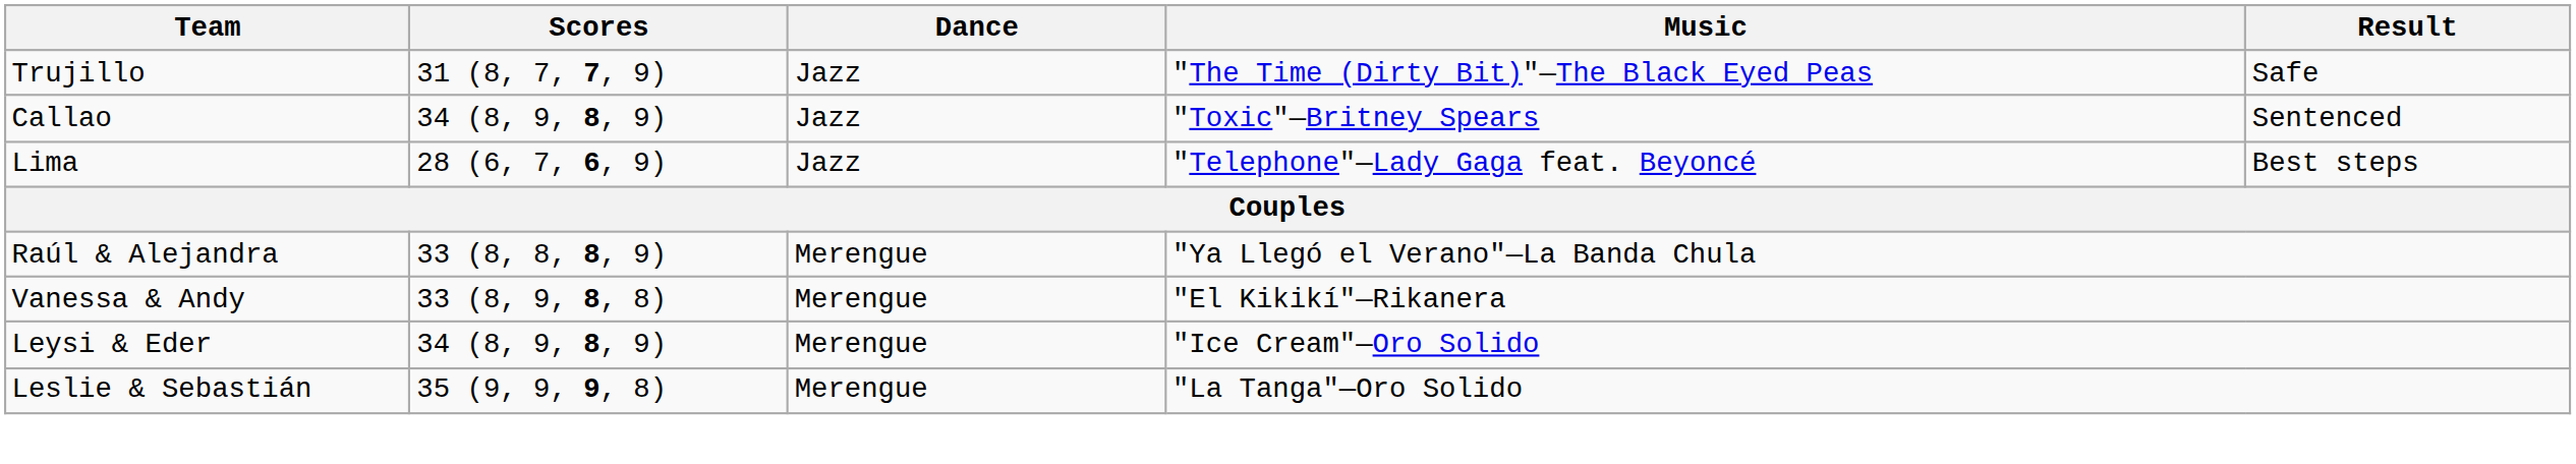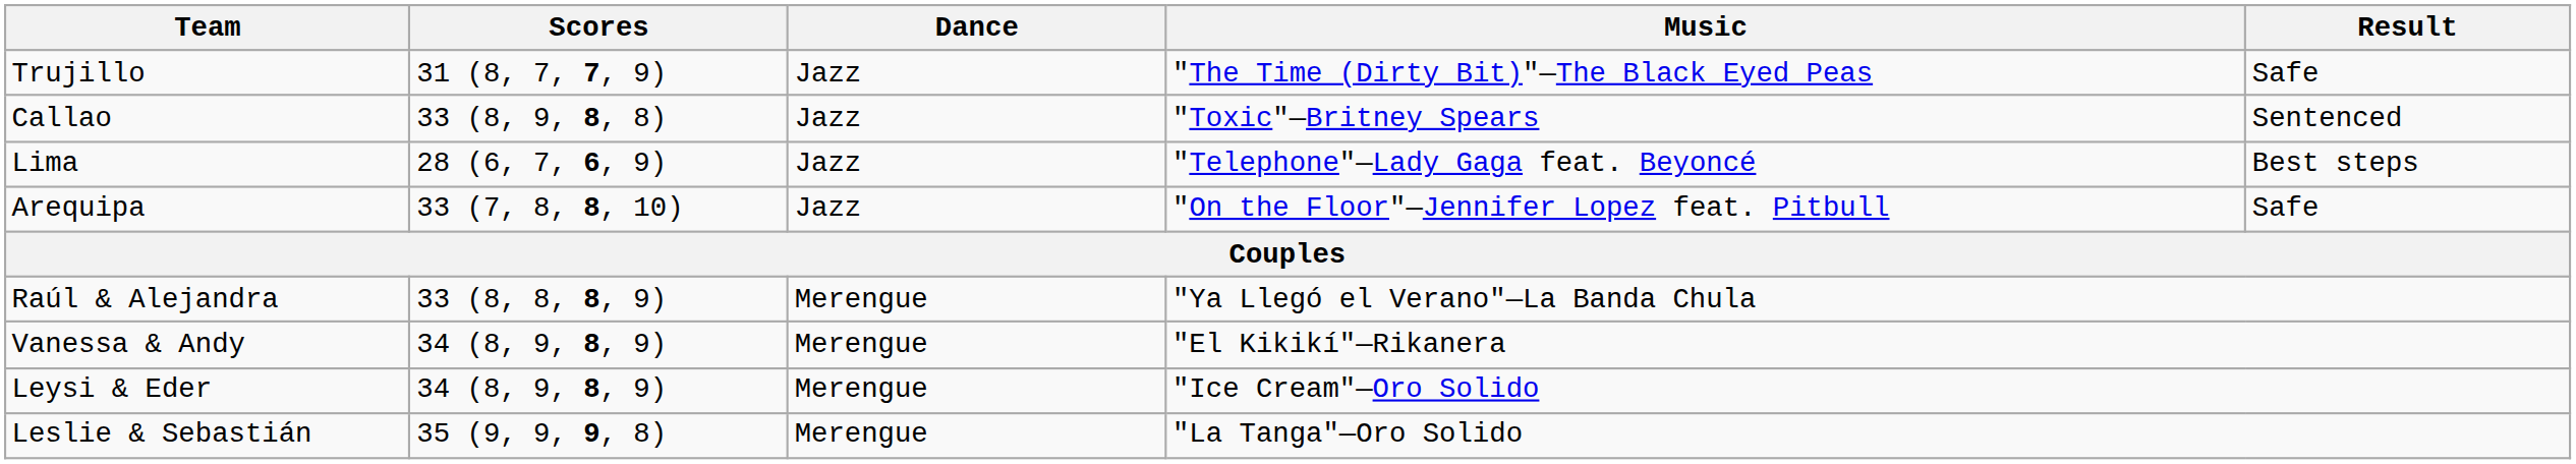Callao | Scores: 34 (8, 9, 8, 9) -> 33 (8, 9, 8, 8)
+ row: Arequipa | 33 (7, 8, 8, 10) | Jazz | "On the Floor"—Jennifer Lopez feat. Pitbull | Safe
Vanessa & Andy | Scores: 33 (8, 9, 8, 8) -> 34 (8, 9, 8, 9)
